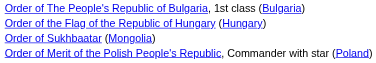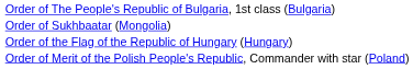rows swapped: Order of the Flag of the Republic of Hungary (Hungary) <-> Order of Sukhbaatar (Mongolia)
